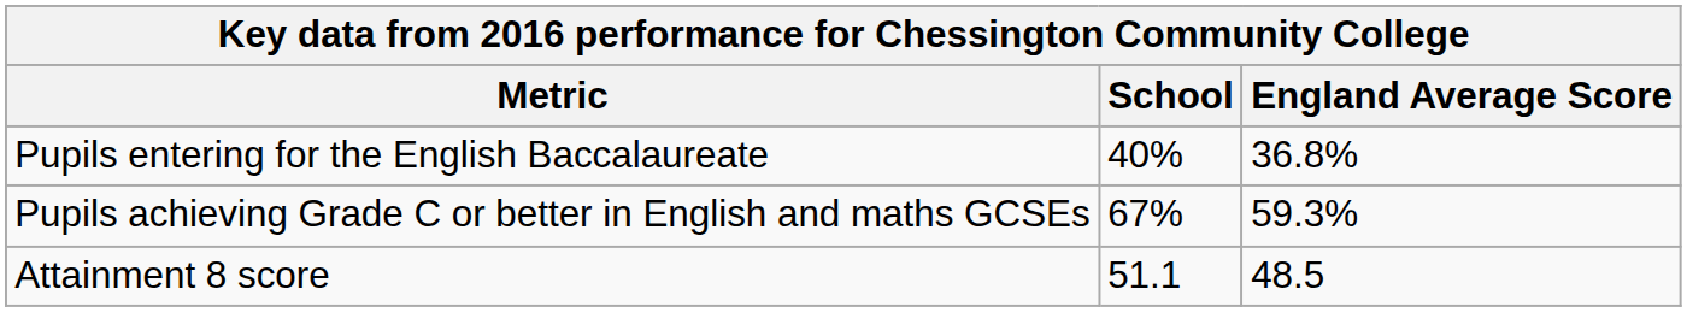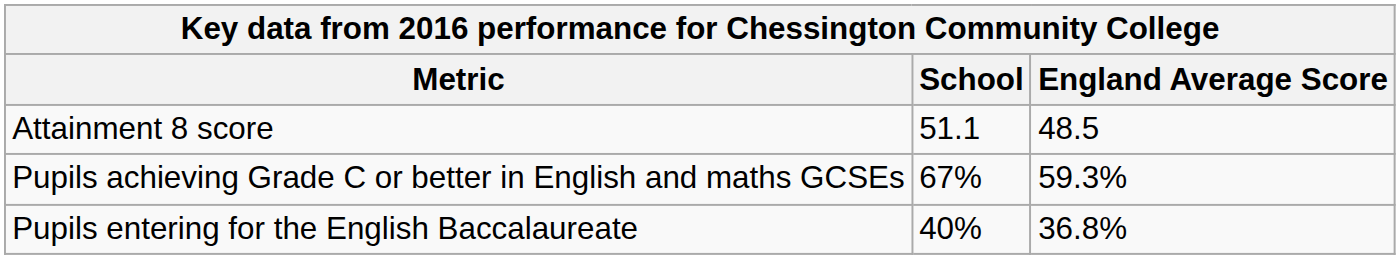rows swapped: Attainment 8 score <-> Pupils entering for the English Baccalaureate
